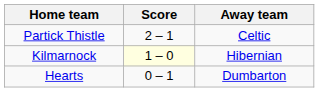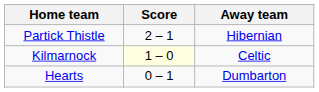Partick Thistle | Away team: Celtic -> Hibernian
Kilmarnock | Away team: Hibernian -> Celtic
